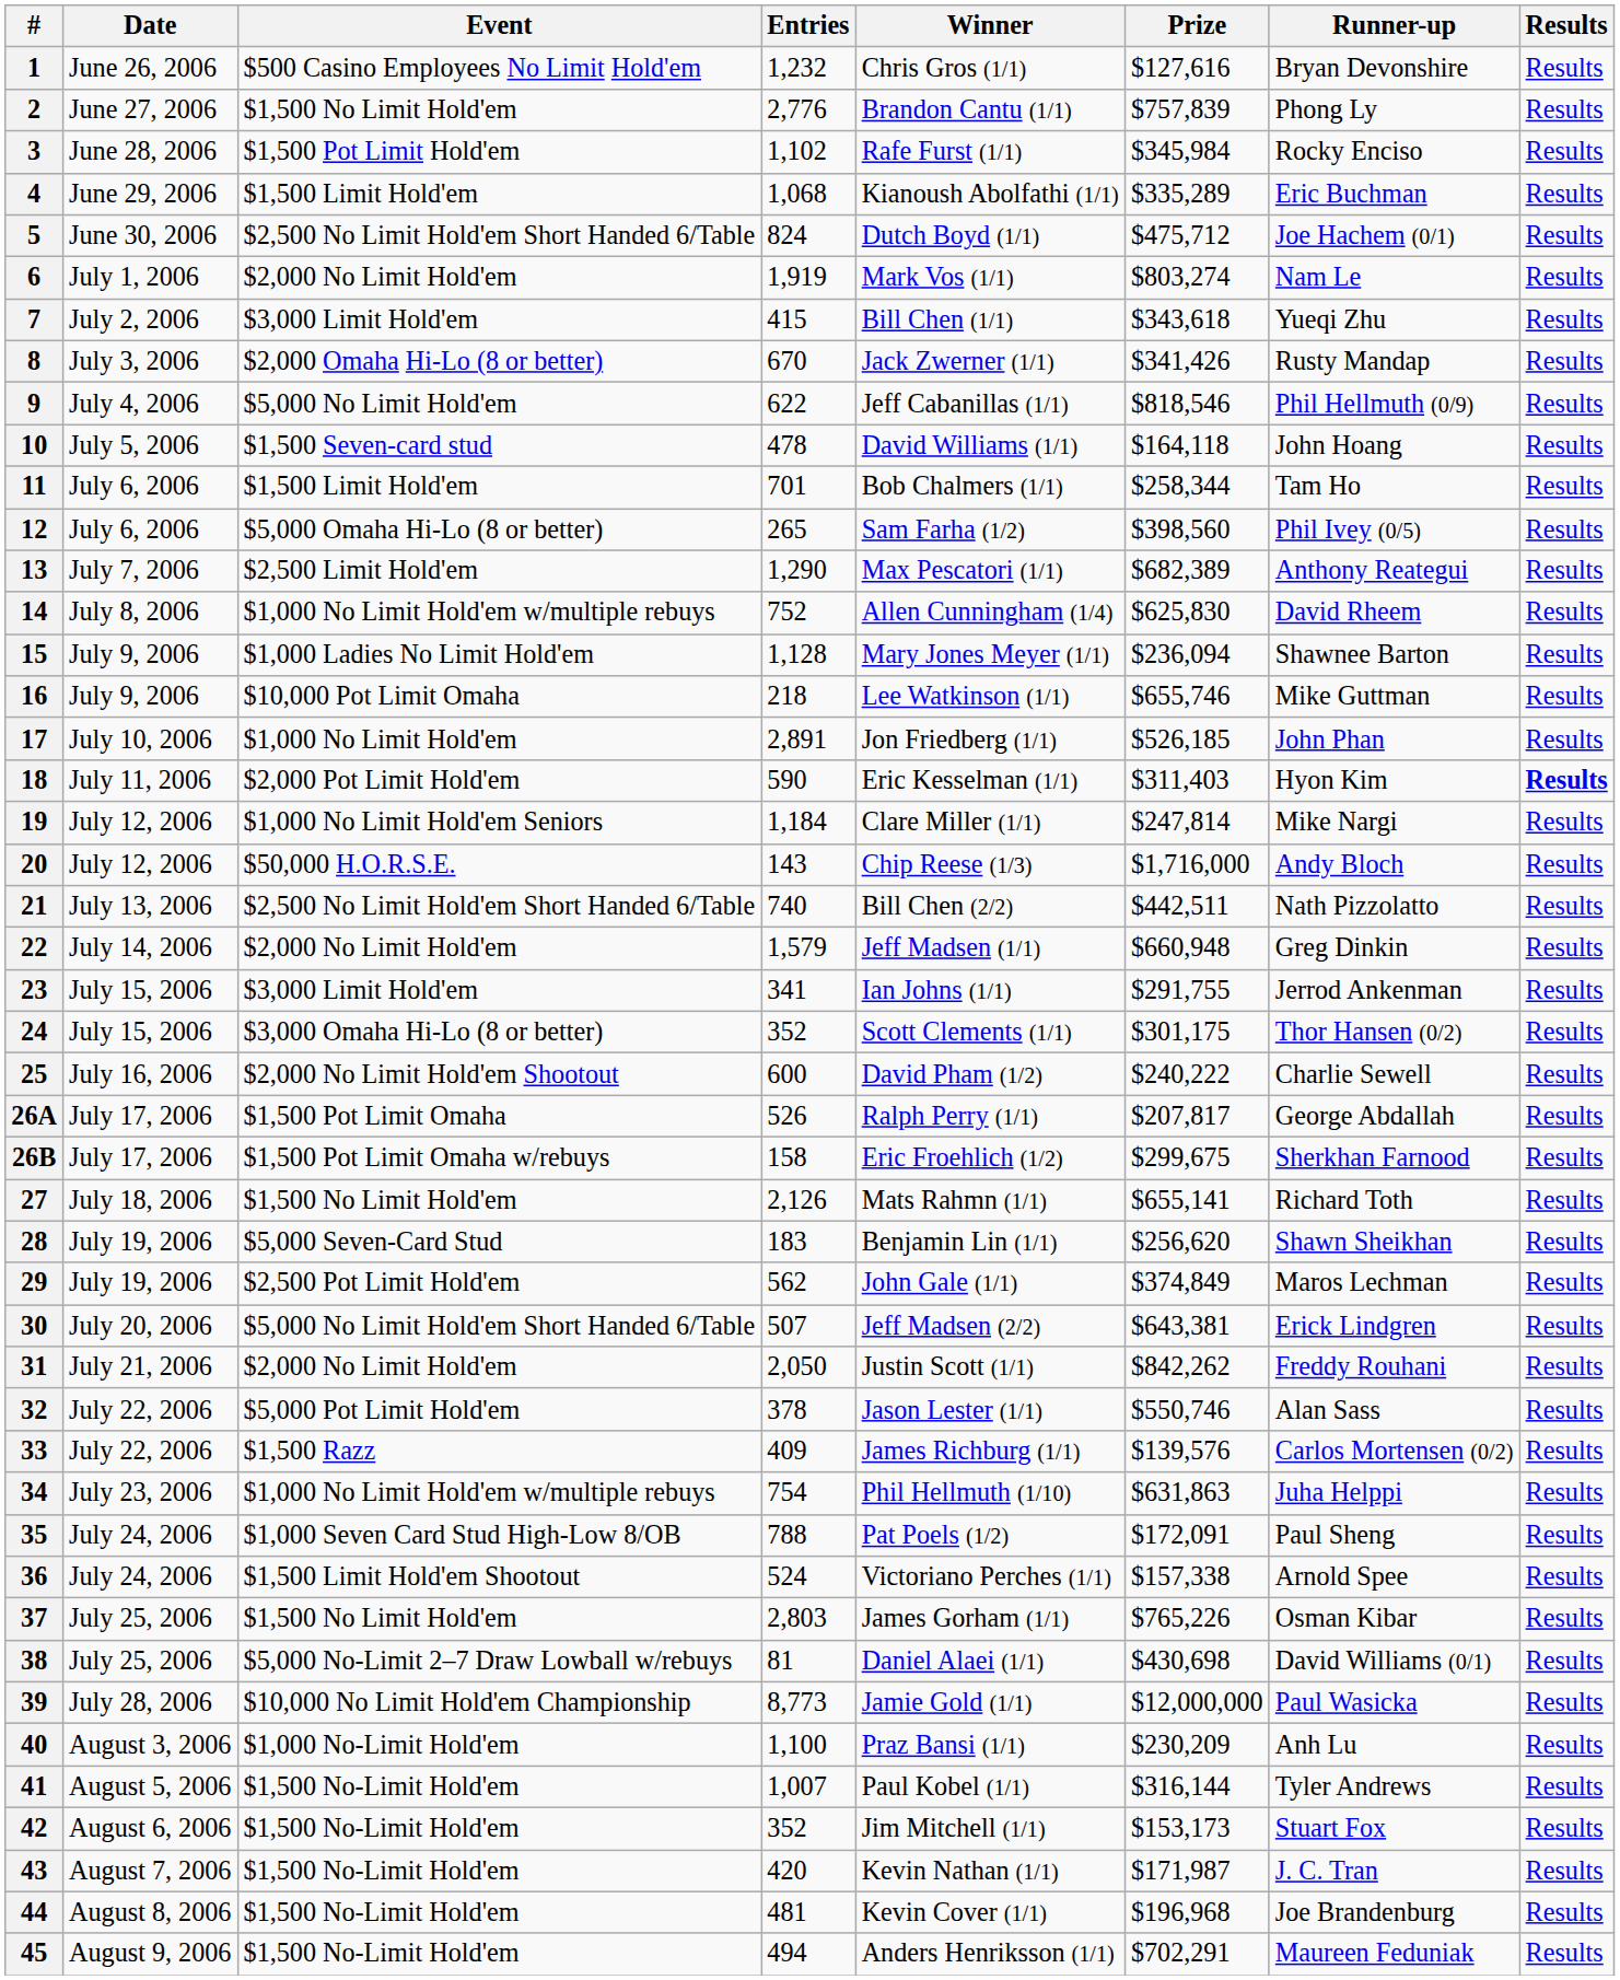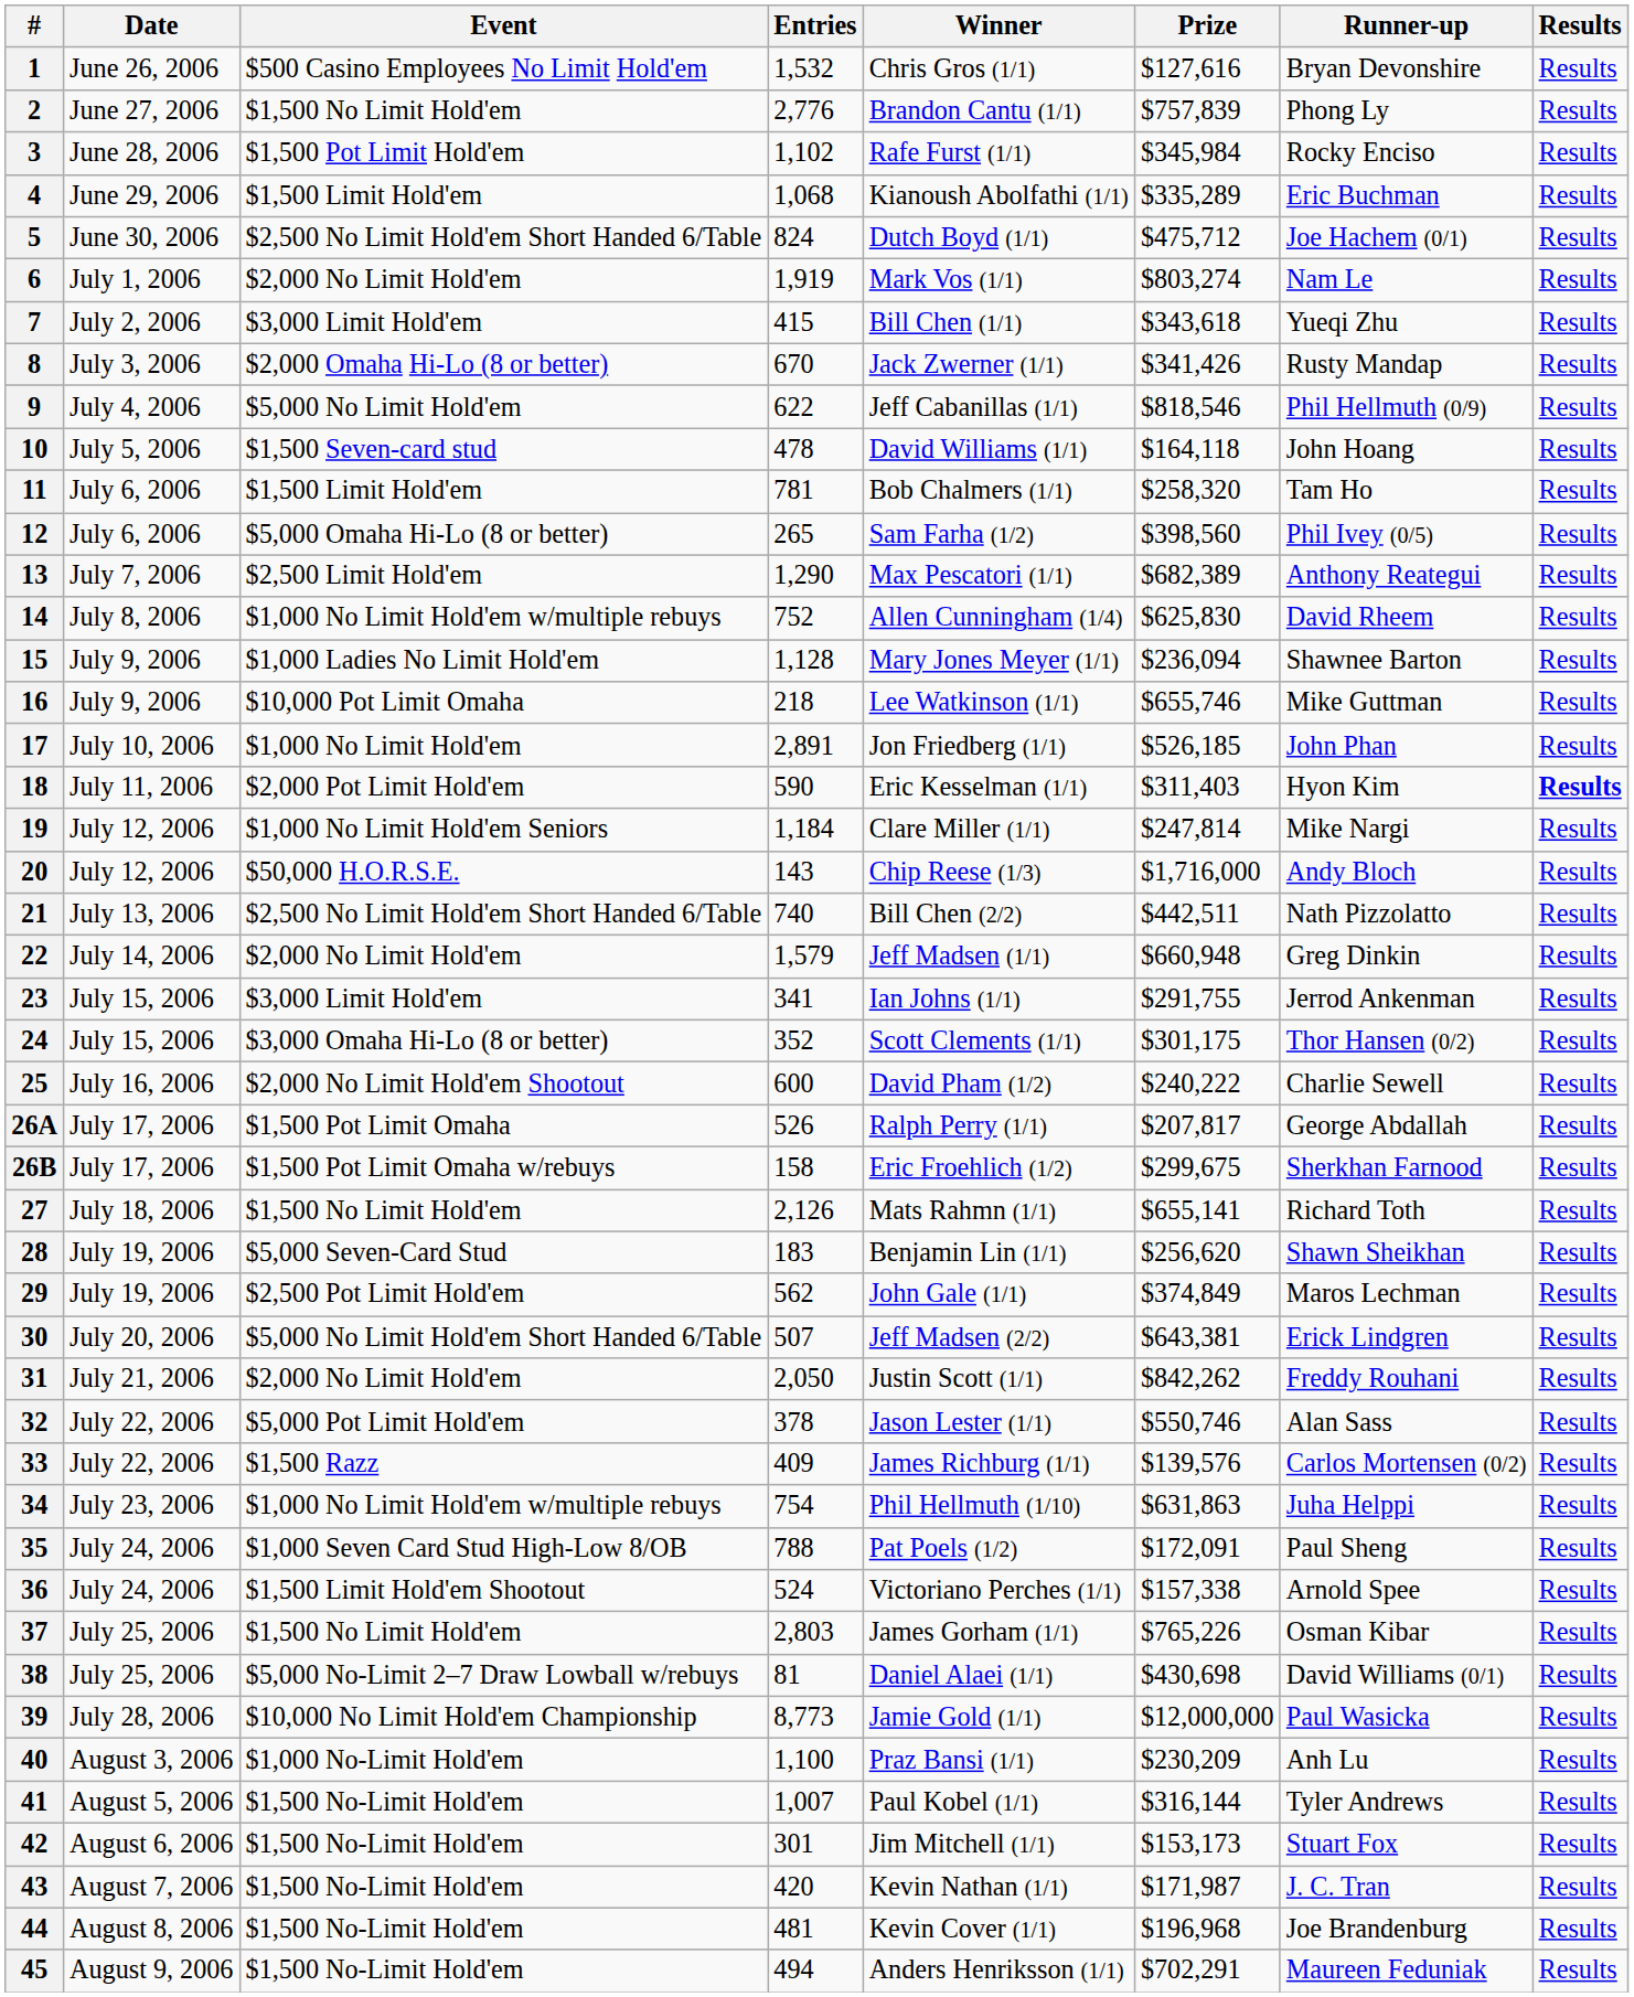1 | Entries: 1,232 -> 1,532
11 | Entries: 701 -> 781
11 | Prize: $258,344 -> $258,320
42 | Entries: 352 -> 301
